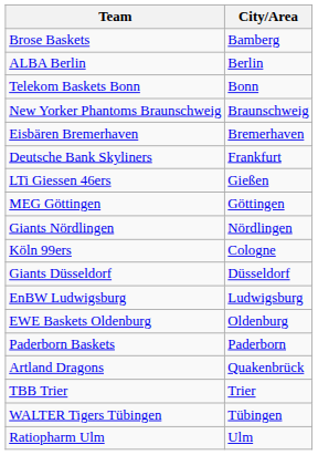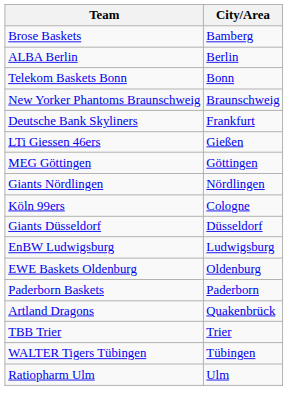- row: Eisbären Bremerhaven | Bremerhaven
